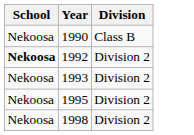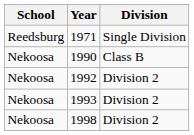+ row: Reedsburg | 1971 | Single Division
1992 | School: bold -> normal
- row: Nekoosa | 1995 | Division 2
